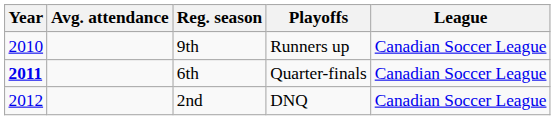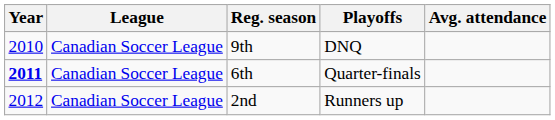columns swapped: League <-> Avg. attendance
9th | Playoffs: Runners up -> DNQ
2nd | Playoffs: DNQ -> Runners up
